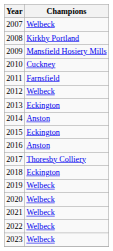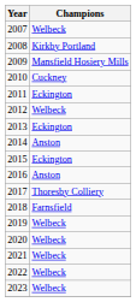2011 | Champions: Farnsfield -> Eckington
2018 | Champions: Eckington -> Farnsfield
